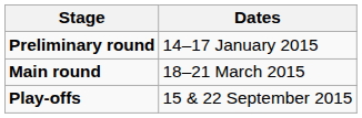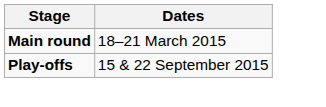- row: Preliminary round | 14–17 January 2015
